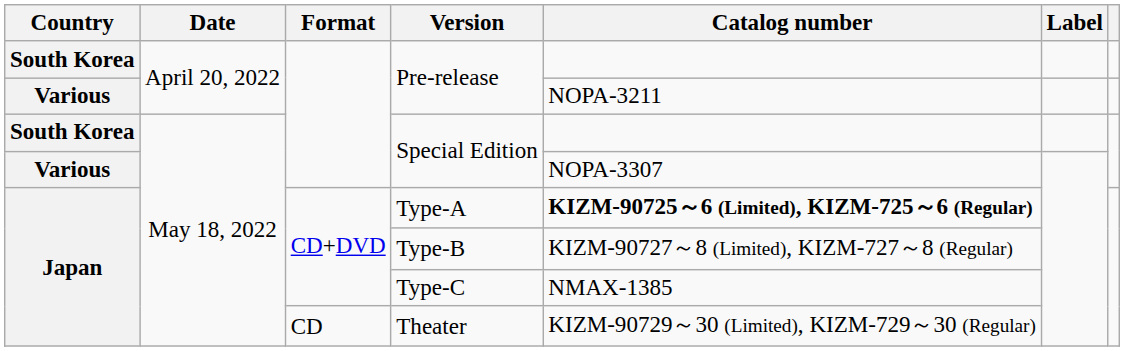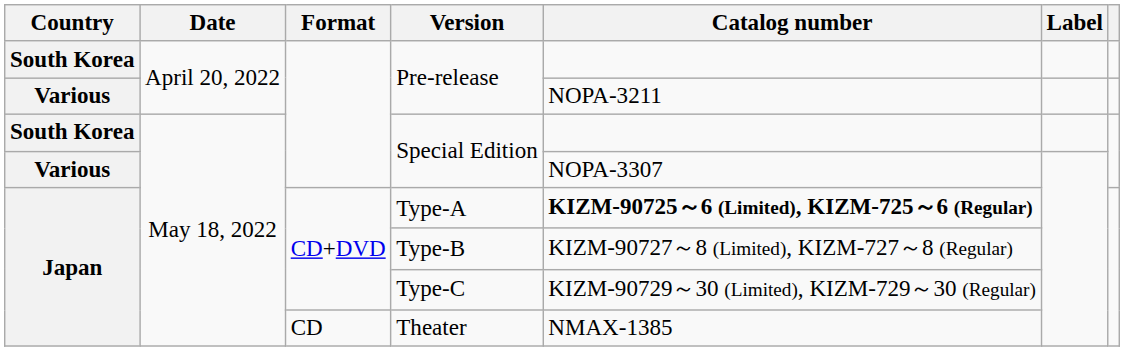Type-C | Catalog number: NMAX-1385 -> KIZM-90729～30 (Limited), KIZM-729～30 (Regular)
Theater | Catalog number: KIZM-90729～30 (Limited), KIZM-729～30 (Regular) -> NMAX-1385
